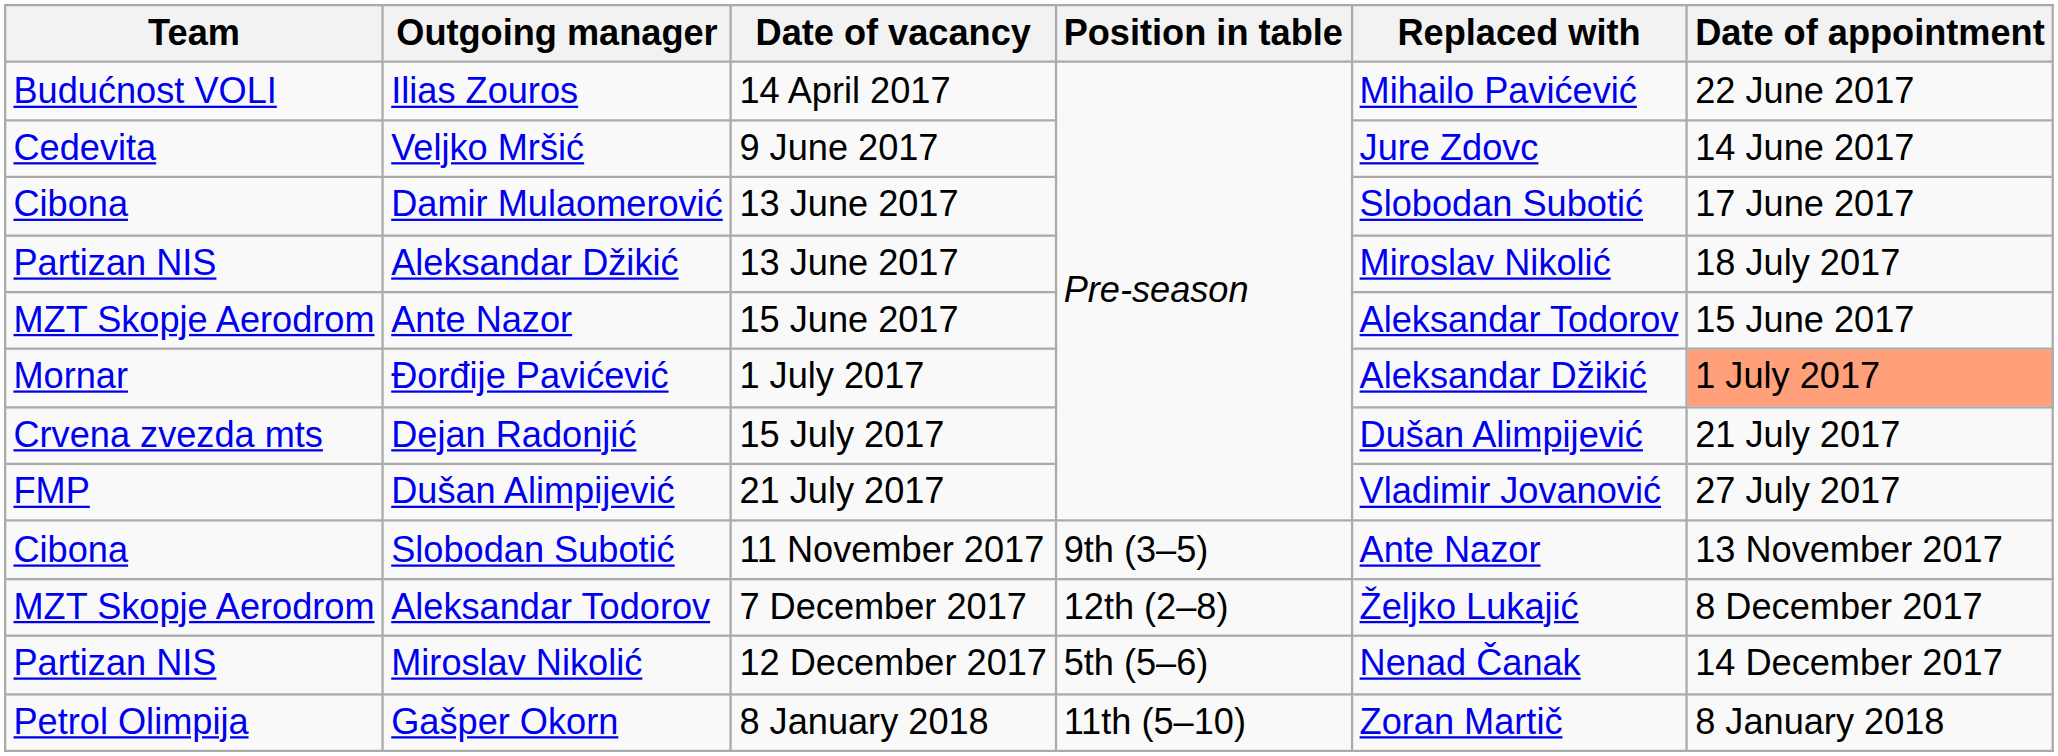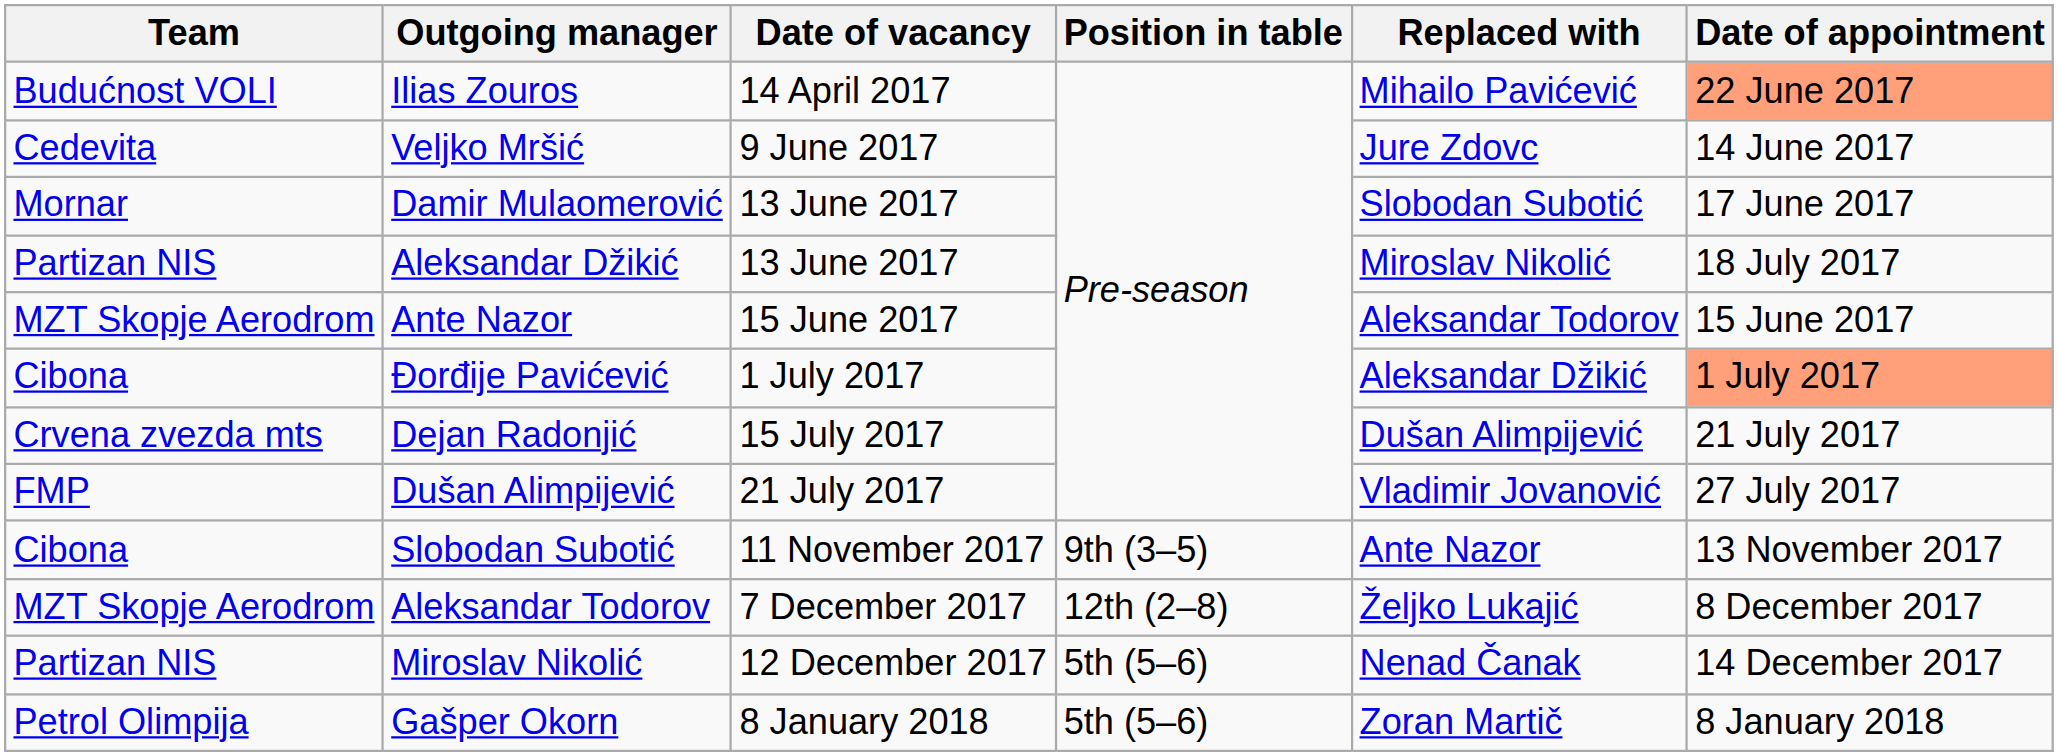Ilias Zouros | Date of appointment: no background -> lightsalmon background
Damir Mulaomerović | Team: Cibona -> Mornar
Đorđije Pavićević | Team: Mornar -> Cibona
Gašper Okorn | Position in table: 11th (5–10) -> 5th (5–6)
